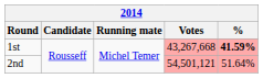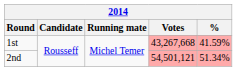1st | %: bold -> normal
2nd | %: 51.64% -> 51.34%
